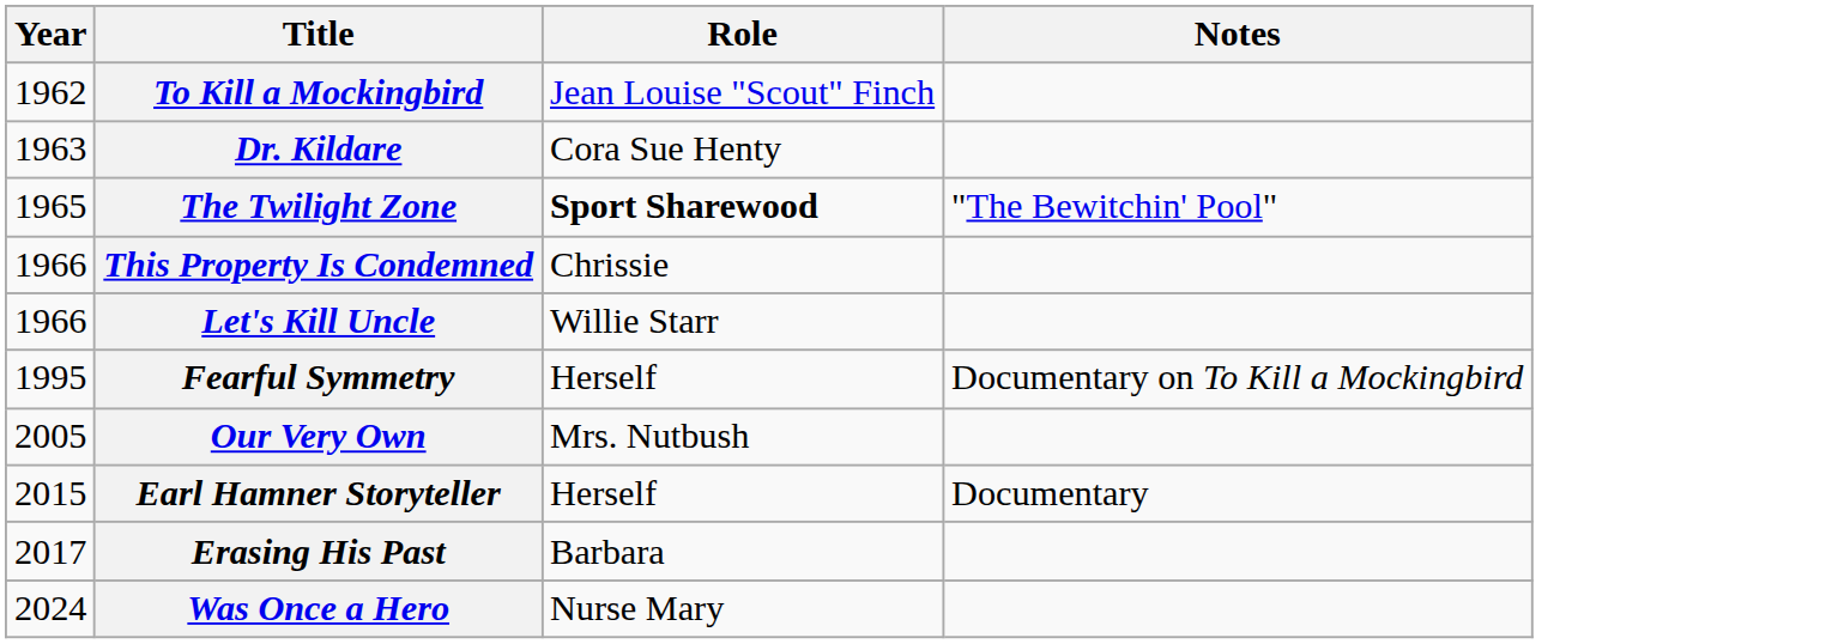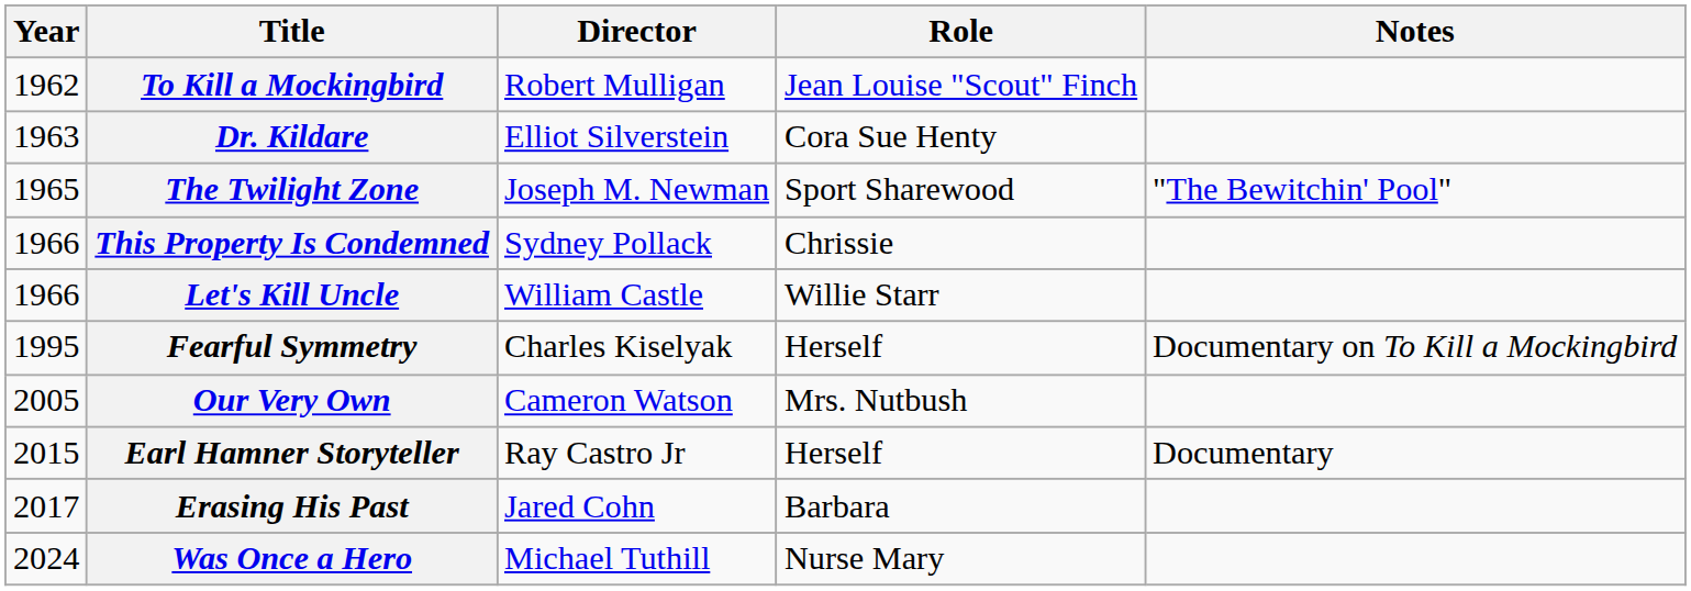+ column: Director | Robert Mulligan | Elliot Silverstein | Joseph M. Newman | Sydney Pollack | William Castle | Charles Kiselyak | Cameron Watson | Ray Castro Jr | Jared Cohn | Michael Tuthill
The Twilight Zone | Role: bold -> normal
